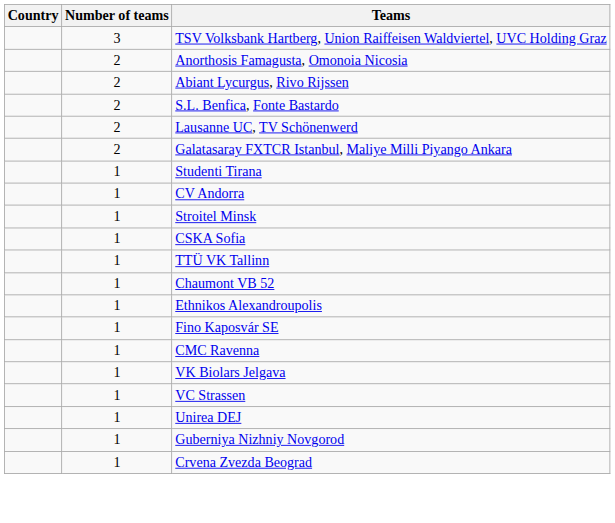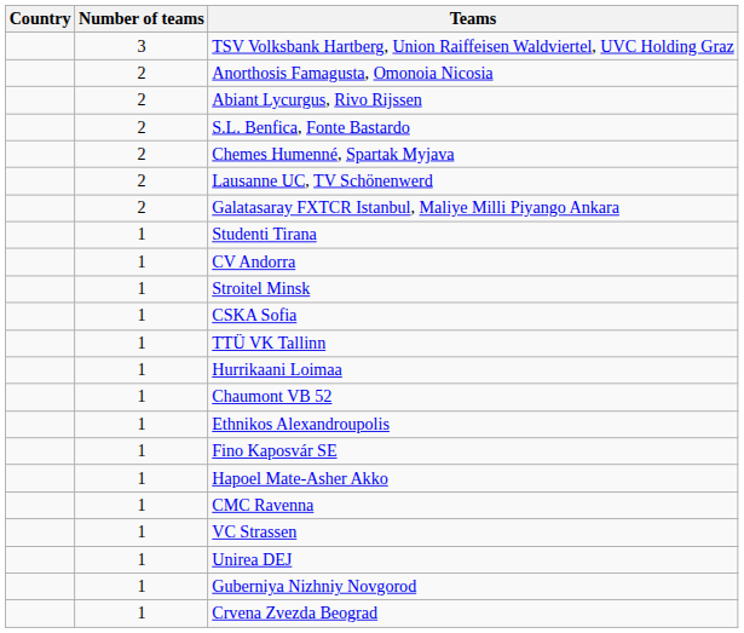+ row: 2 | Chemes Humenné, Spartak Myjava
+ row: 1 | Hurrikaani Loimaa
+ row: 1 | Hapoel Mate-Asher Akko
- row: 1 | VK Biolars Jelgava
